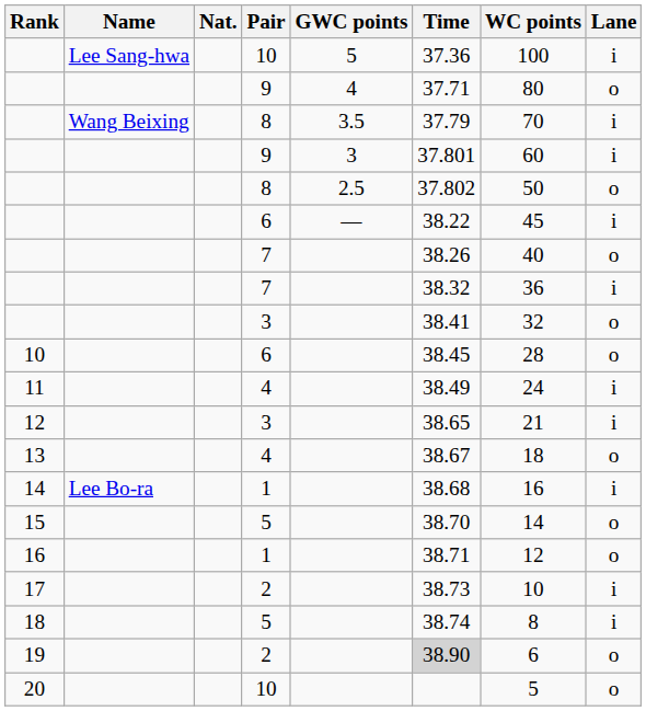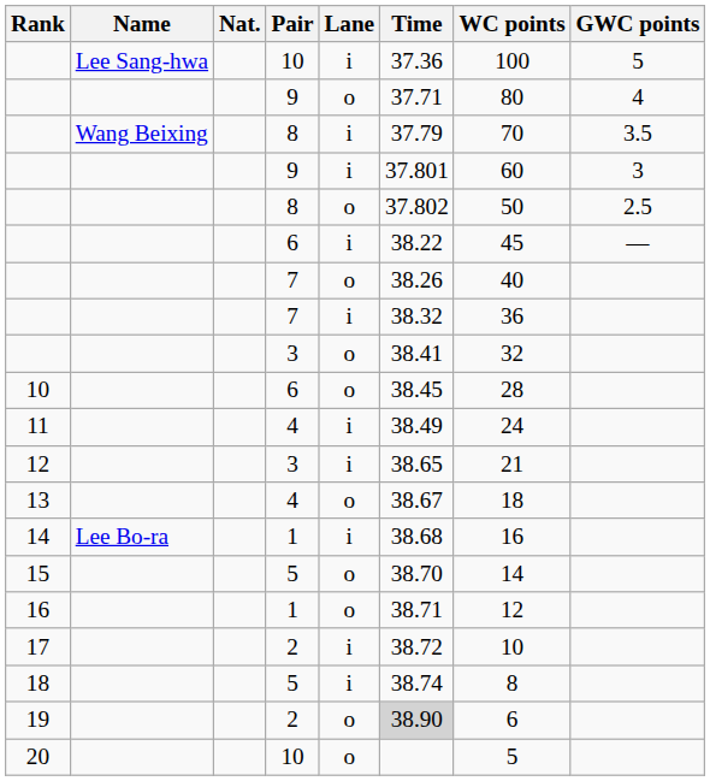columns swapped: Lane <-> GWC points
17 | Time: 38.73 -> 38.72
